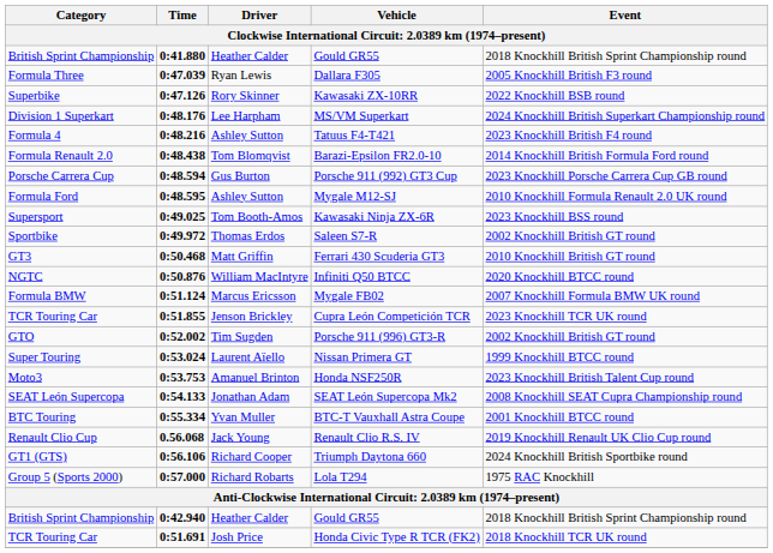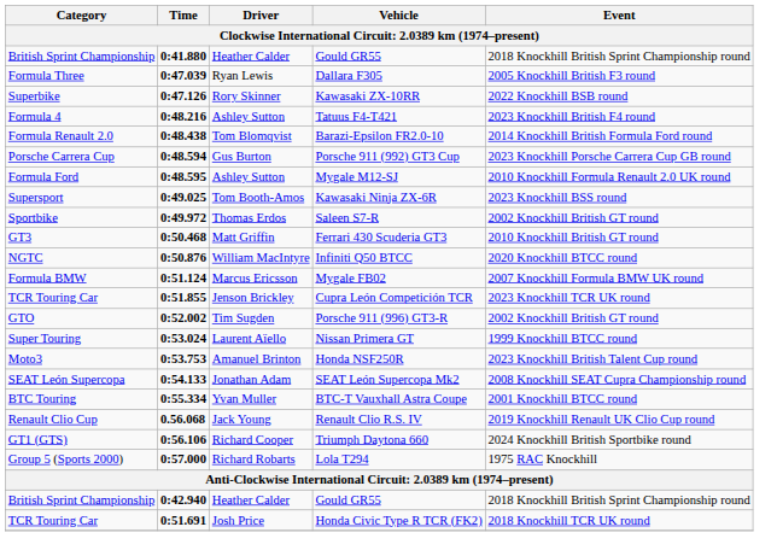- row: Division 1 Superkart | 0:48.176 | Lee Harpham | MS/VM Superkart | 2024 Knockhill British Superkart Championship round
